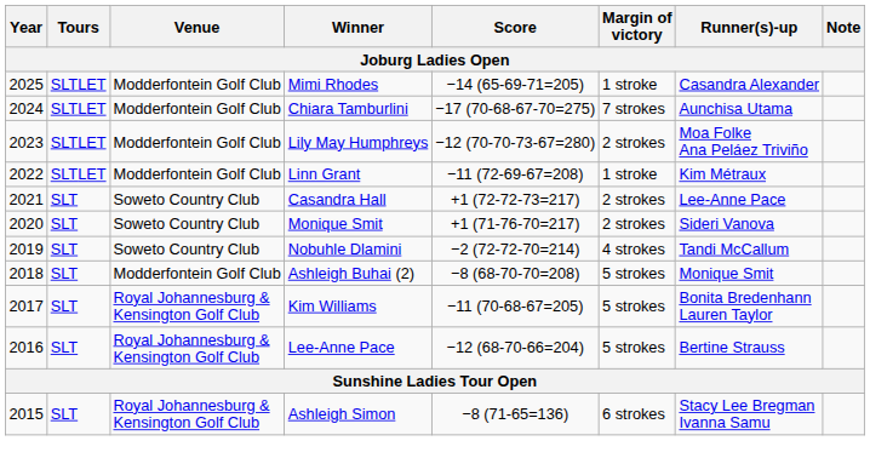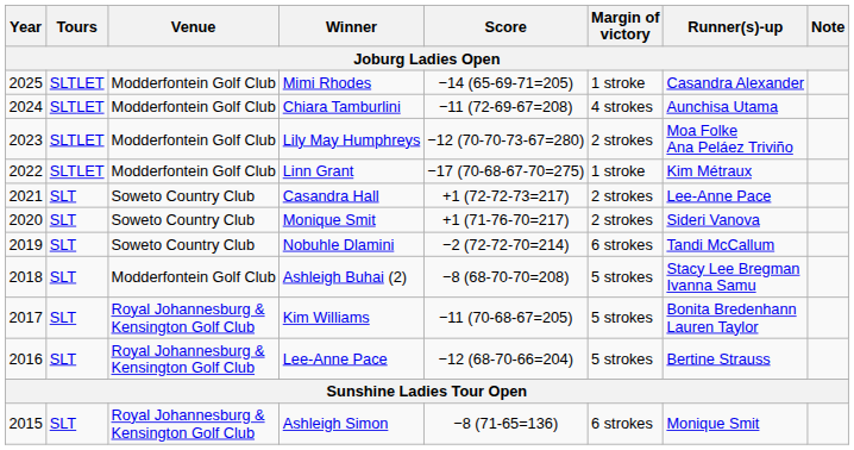Chiara Tamburlini | Score: −17 (70-68-67-70=275) -> −11 (72-69-67=208)
Chiara Tamburlini | Margin of victory: 7 strokes -> 4 strokes
Linn Grant | Score: −11 (72-69-67=208) -> −17 (70-68-67-70=275)
Nobuhle Dlamini | Margin of victory: 4 strokes -> 6 strokes
Ashleigh Buhai (2) | Runner(s)-up: Monique Smit -> Stacy Lee Bregman Ivanna Samu
Ashleigh Simon | Runner(s)-up: Stacy Lee Bregman Ivanna Samu -> Monique Smit
